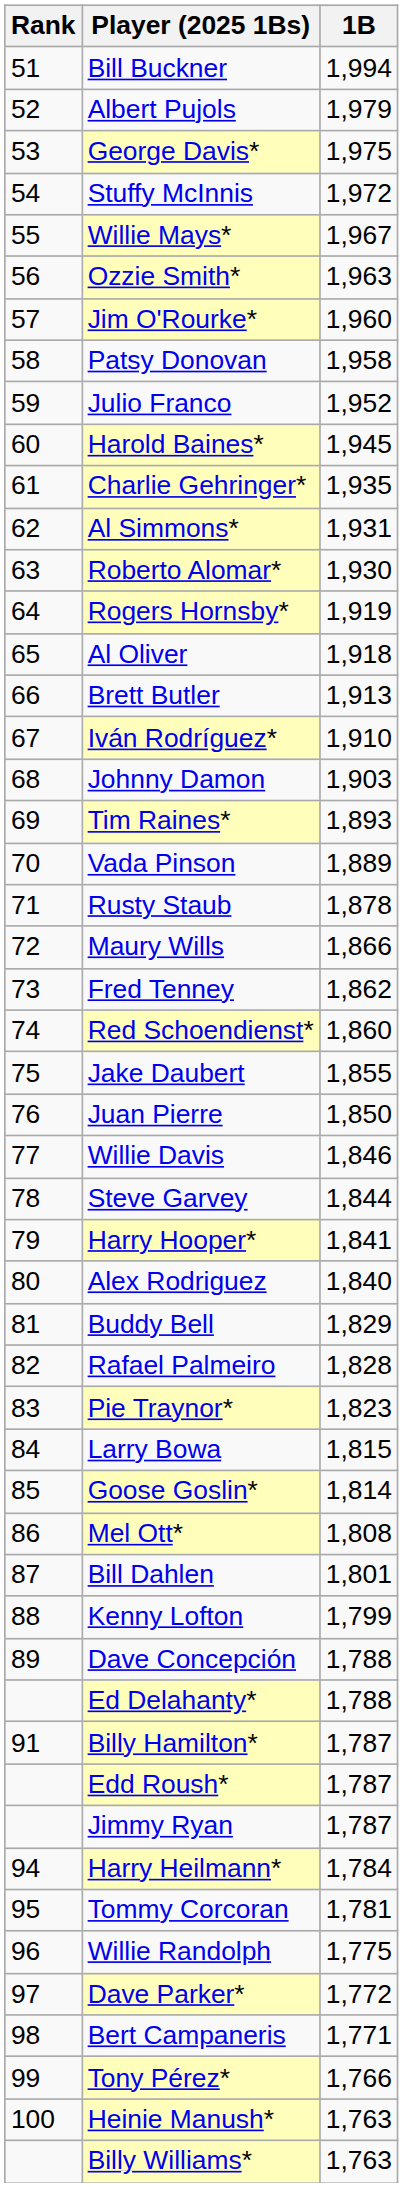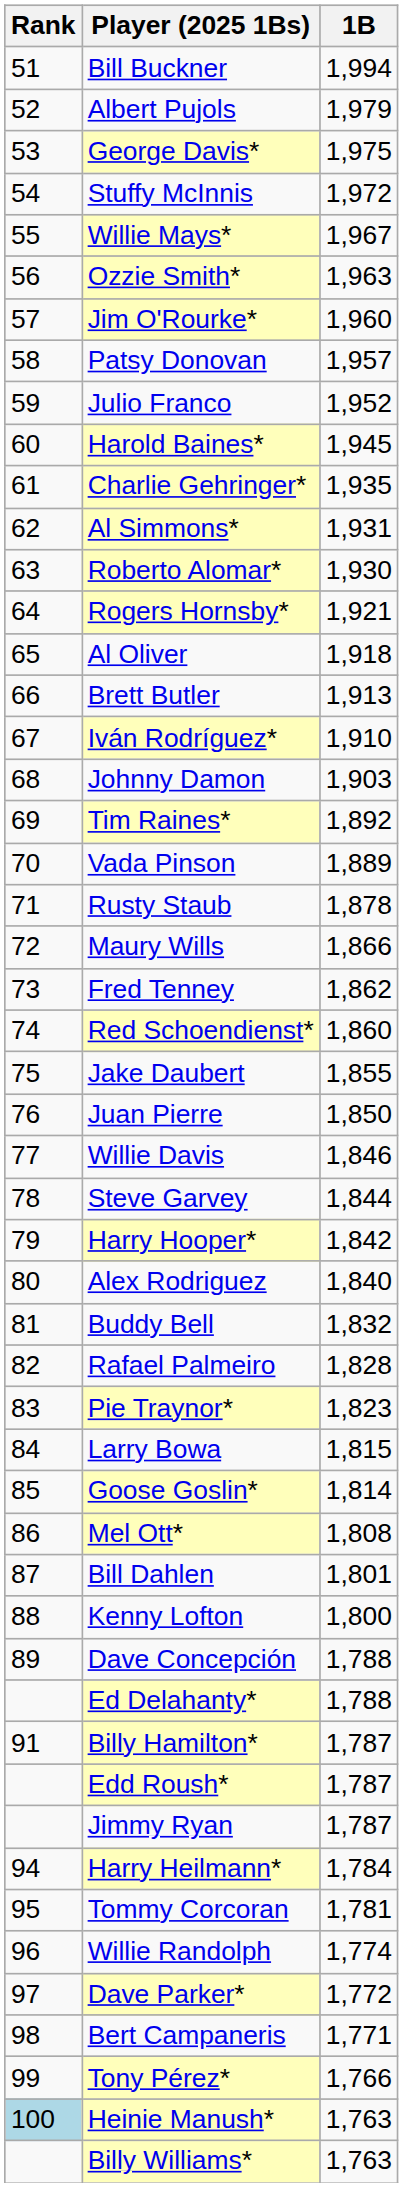Patsy Donovan | 1B: 1,958 -> 1,957
Rogers Hornsby* | 1B: 1,919 -> 1,921
Tim Raines* | 1B: 1,893 -> 1,892
Harry Hooper* | 1B: 1,841 -> 1,842
Buddy Bell | 1B: 1,829 -> 1,832
Kenny Lofton | 1B: 1,799 -> 1,800
Willie Randolph | 1B: 1,775 -> 1,774
Heinie Manush* | Rank: no background -> lightblue background
